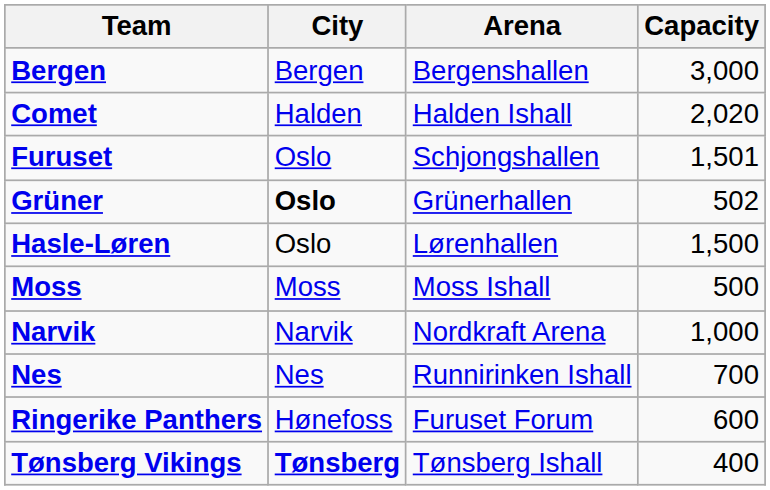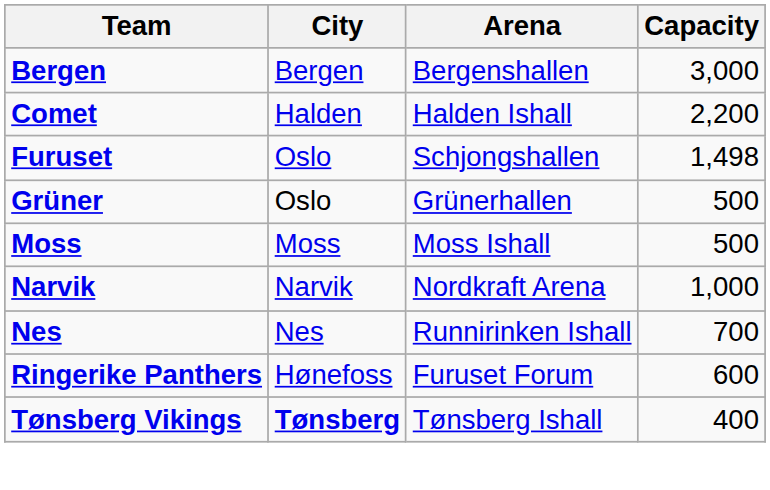Comet | Capacity: 2,020 -> 2,200
Furuset | Capacity: 1,501 -> 1,498
Grüner | City: bold -> normal
Grüner | Capacity: 502 -> 500
- row: Hasle-Løren | Oslo | Lørenhallen | 1,500
